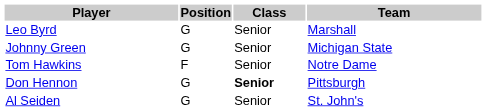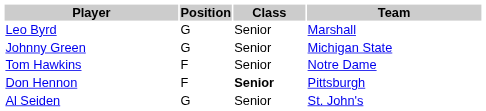Don Hennon | Position: G -> F
